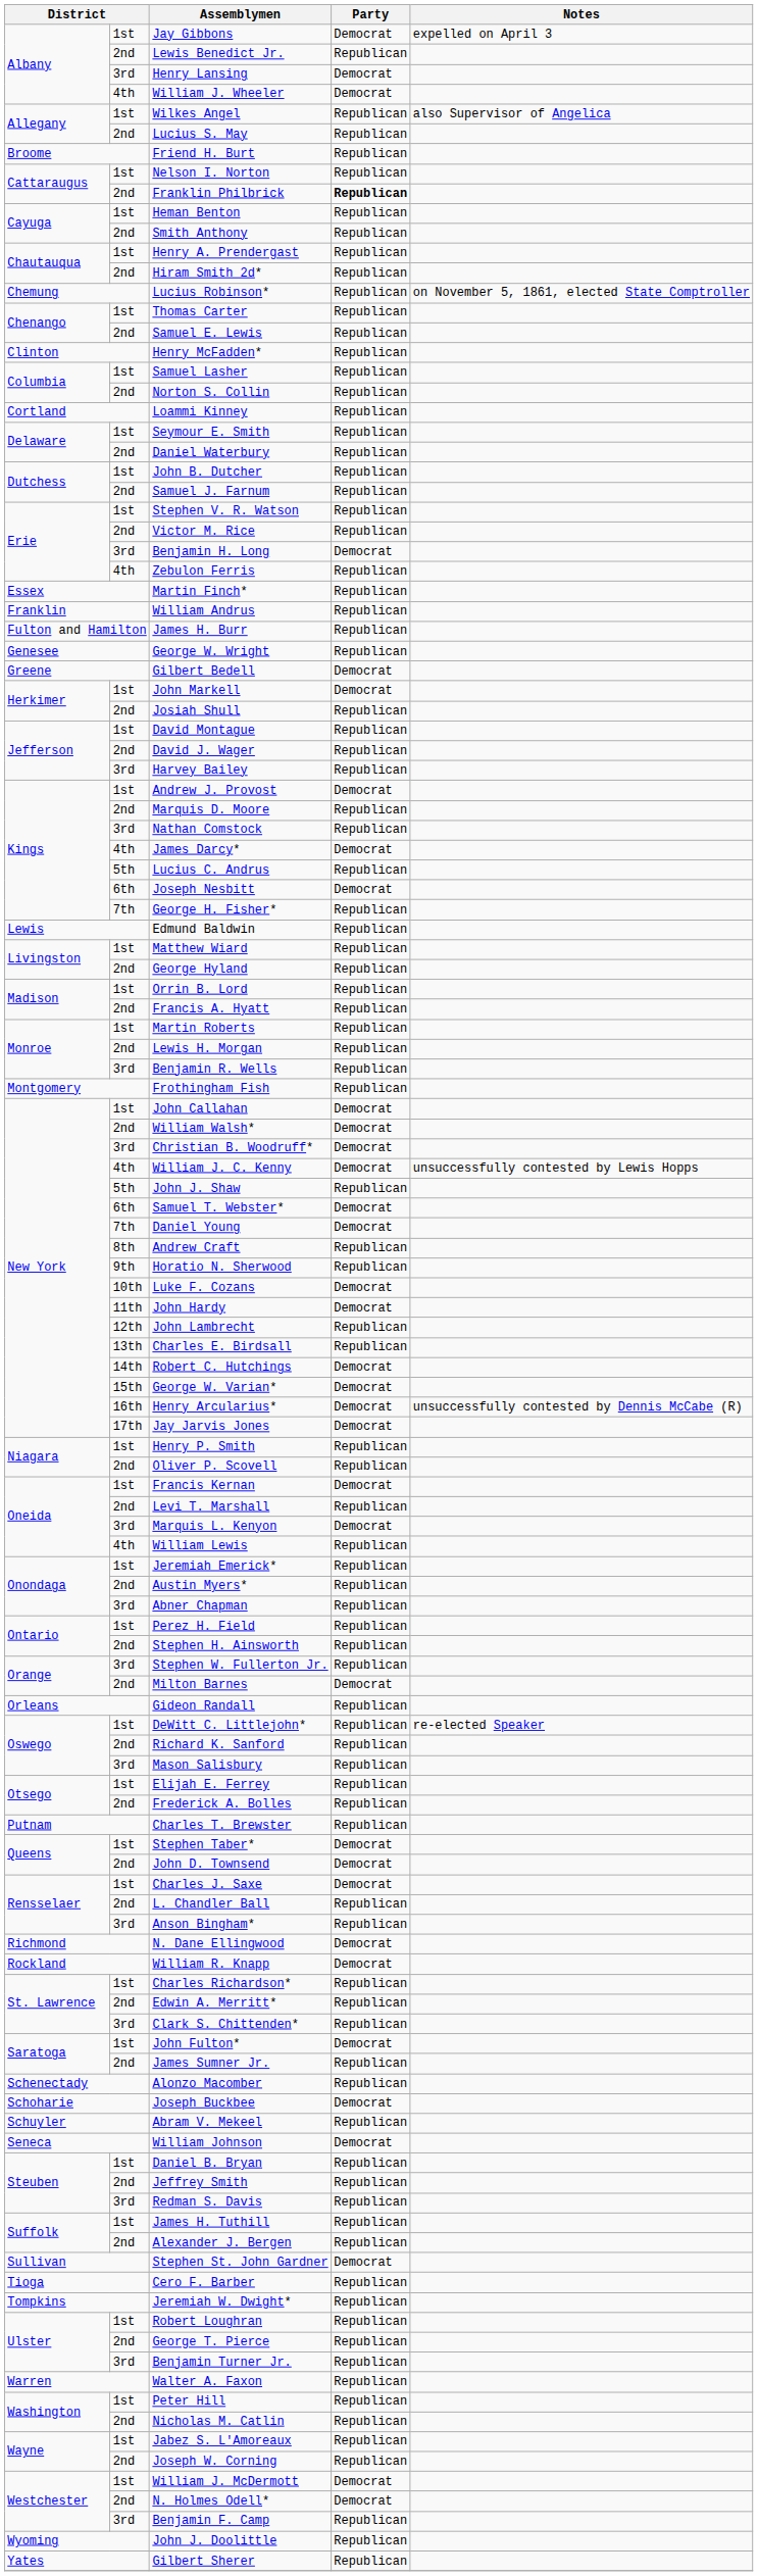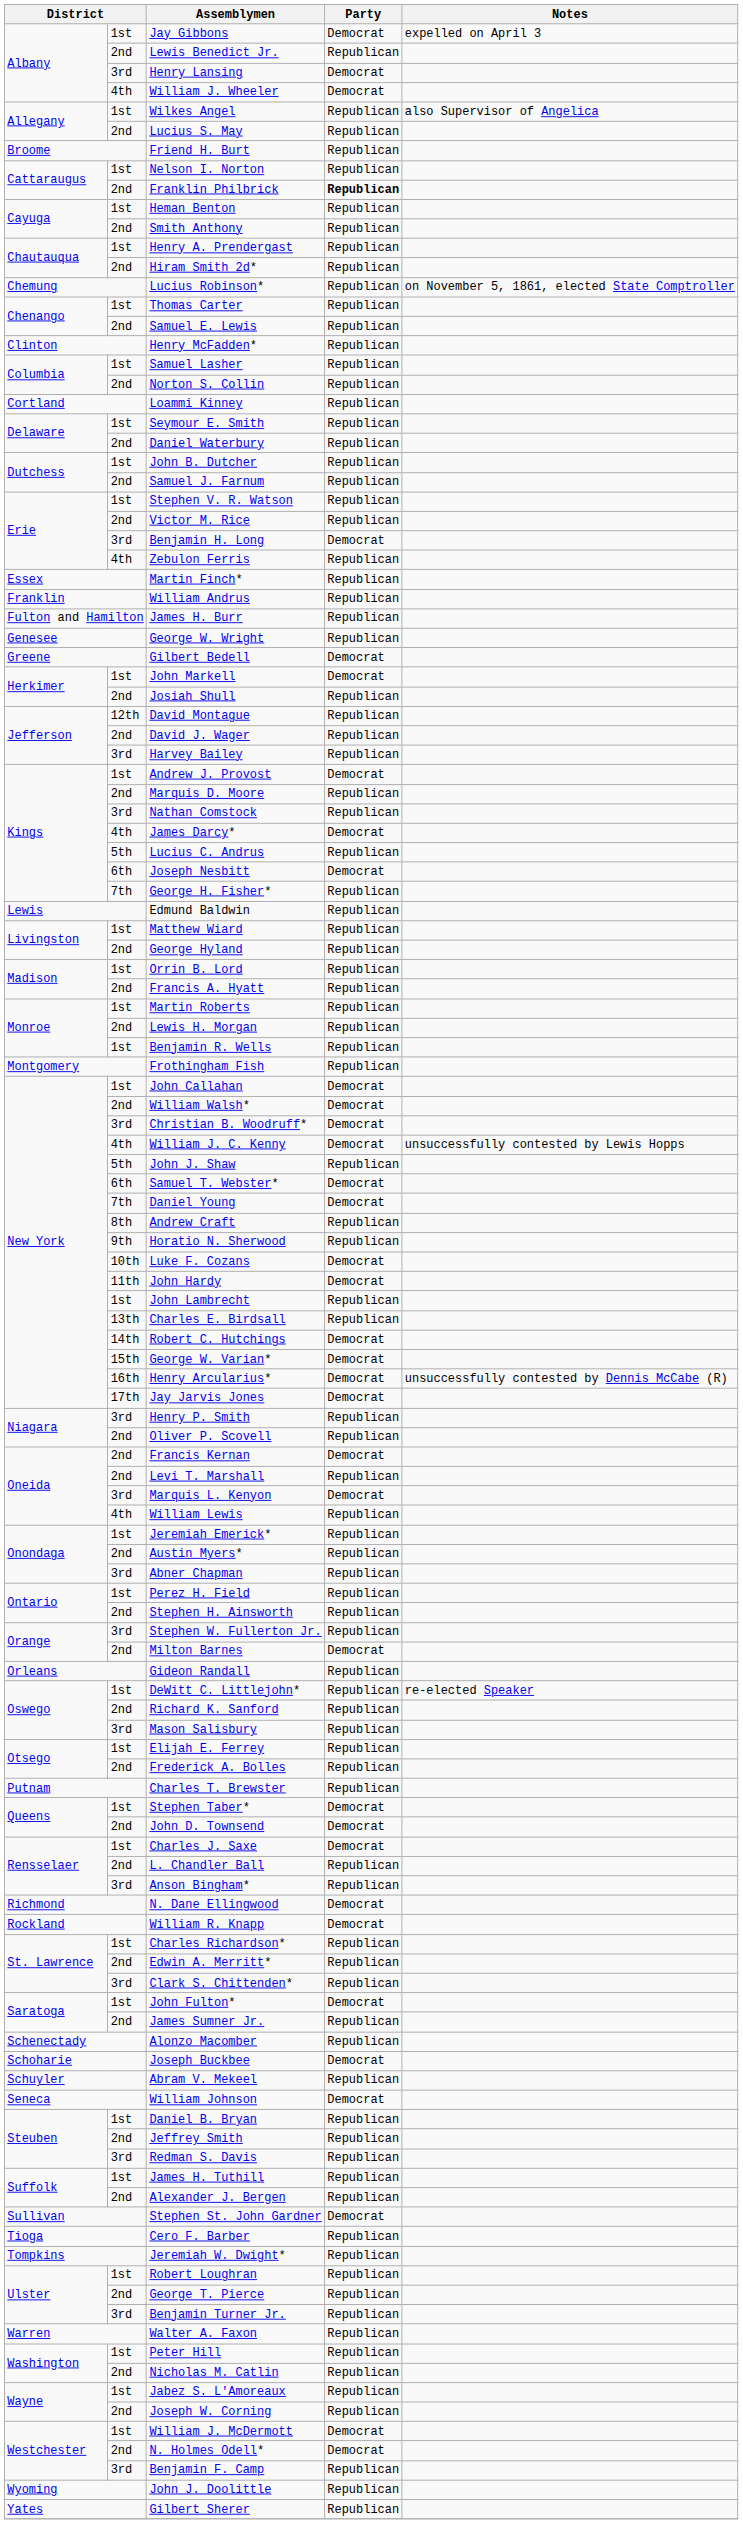David Montague | column 2: 1st -> 12th
Benjamin R. Wells | column 2: 3rd -> 1st
John Lambrecht | column 2: 12th -> 1st
Henry P. Smith | column 2: 1st -> 3rd
Francis Kernan | column 2: 1st -> 2nd
